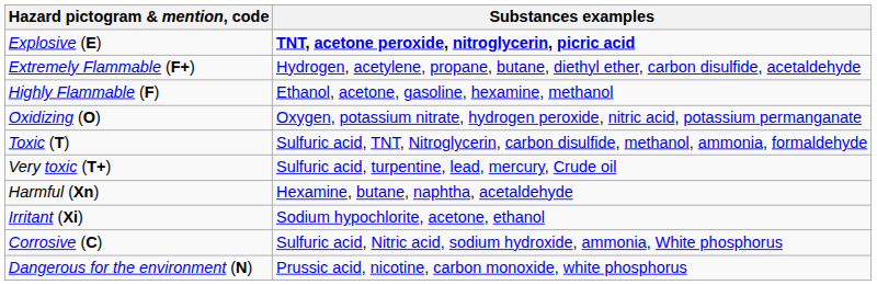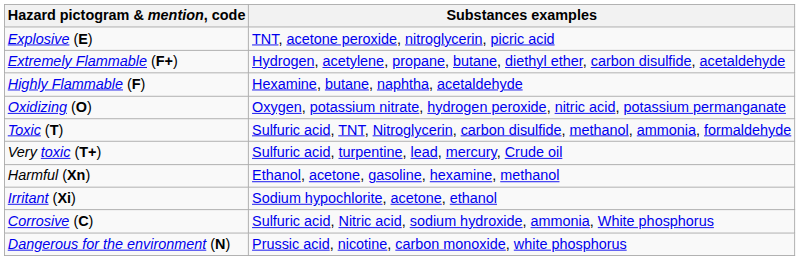Explosive (E) | Substances examples: bold -> normal
Highly Flammable (F) | Substances examples: Ethanol, acetone, gasoline, hexamine, methanol -> Hexamine, butane, naphtha, acetaldehyde
Harmful (Xn) | Substances examples: Hexamine, butane, naphtha, acetaldehyde -> Ethanol, acetone, gasoline, hexamine, methanol
